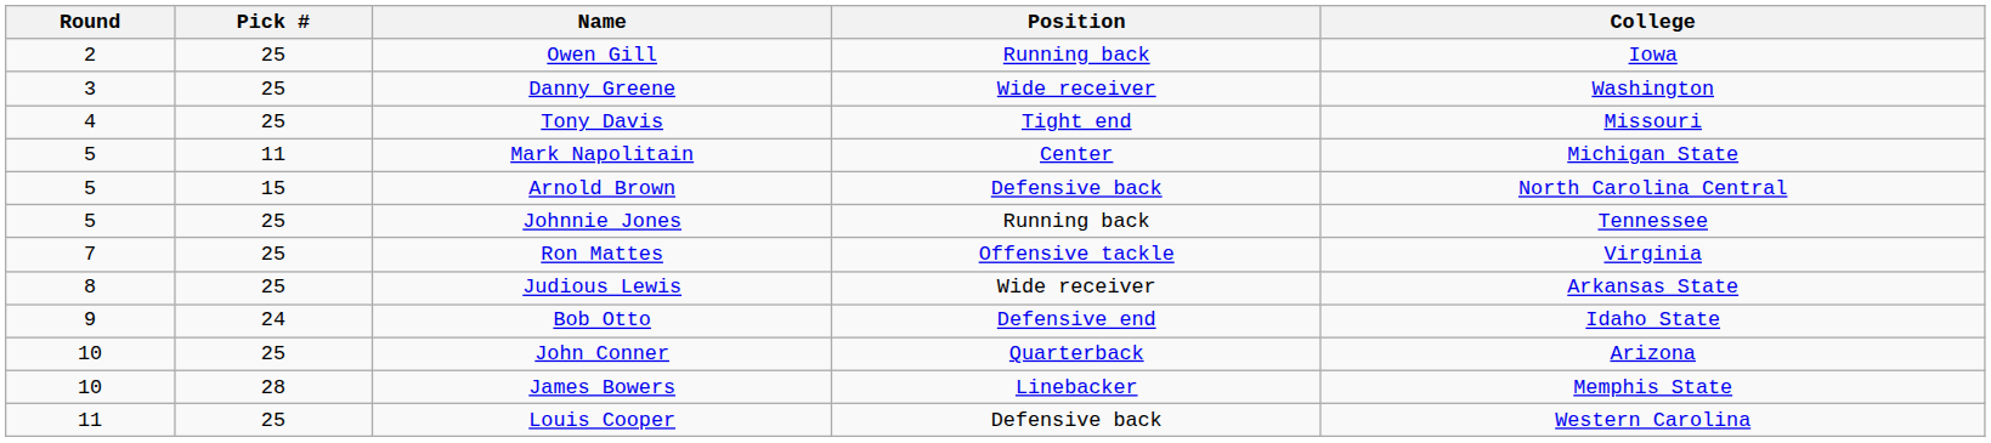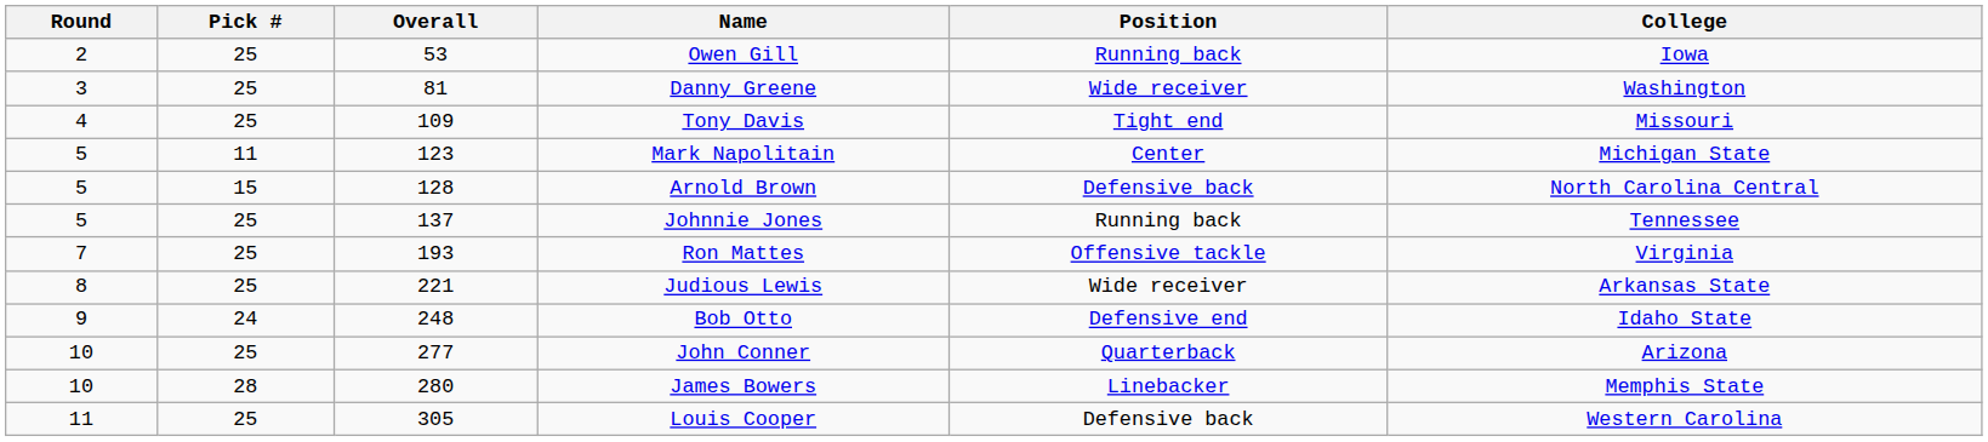+ column: Overall | 53 | 81 | 109 | 123 | 128 | 137 | 193 | 221 | 248 | 277 | 280 | 305
